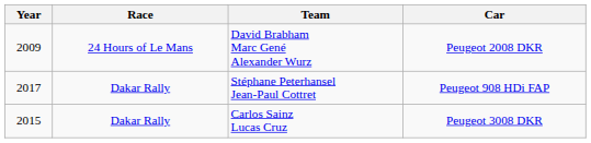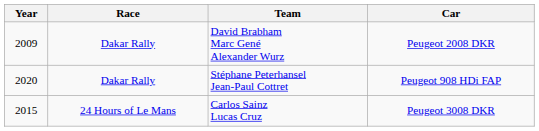David Brabham Marc Gené Alexander Wurz | Race: 24 Hours of Le Mans -> Dakar Rally
Stéphane Peterhansel Jean-Paul Cottret | Year: 2017 -> 2020
Carlos Sainz Lucas Cruz | Race: Dakar Rally -> 24 Hours of Le Mans
